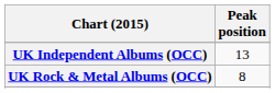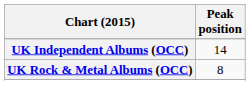UK Independent Albums (OCC) | Peak position: 13 -> 14
